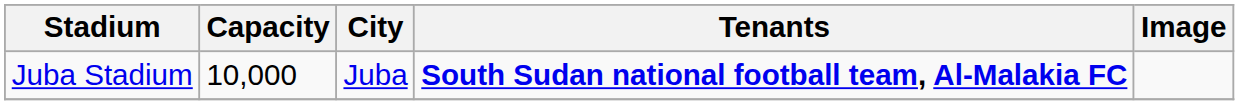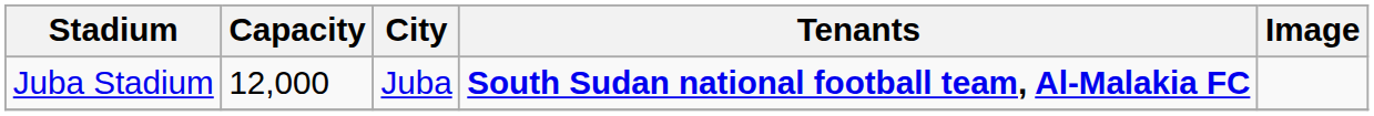Juba Stadium | Capacity: 10,000 -> 12,000
